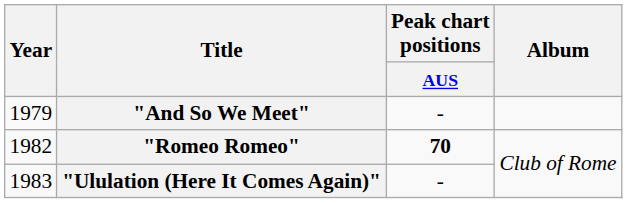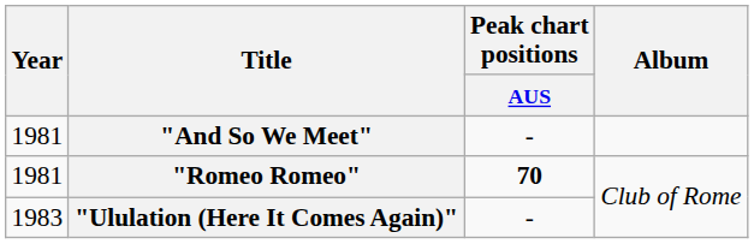"And So We Meet" | Year: 1979 -> 1981
"Romeo Romeo" | Year: 1982 -> 1981
